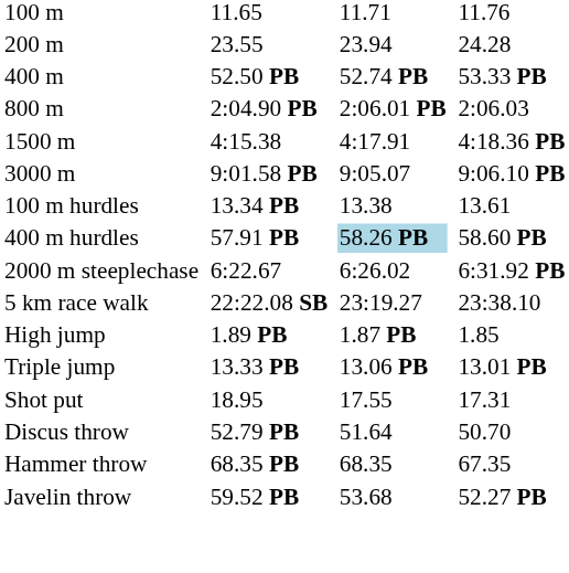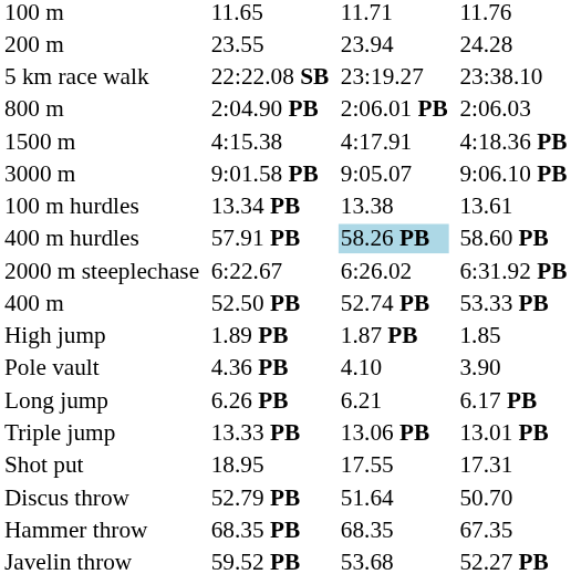rows swapped: 400 m <-> 5 km race walk
+ row: Pole vault | 4.36 PB | 4.10 | 3.90
+ row: Long jump | 6.26 PB | 6.21 | 6.17 PB
